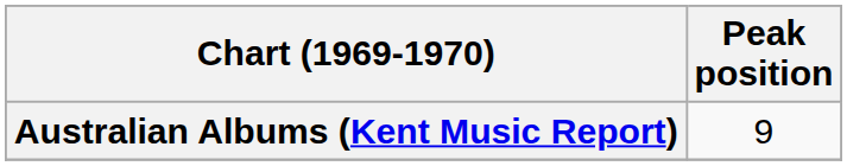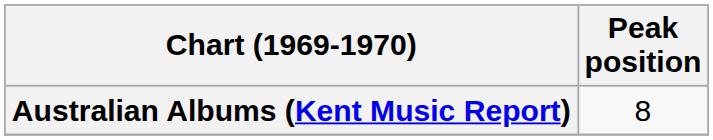Australian Albums (Kent Music Report) | Peak position: 9 -> 8
